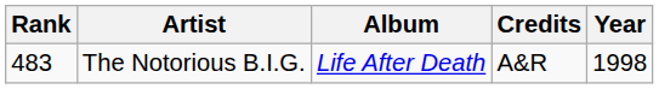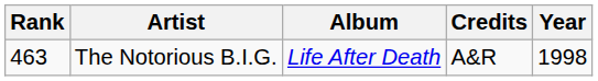The Notorious B.I.G. | Rank: 483 -> 463
